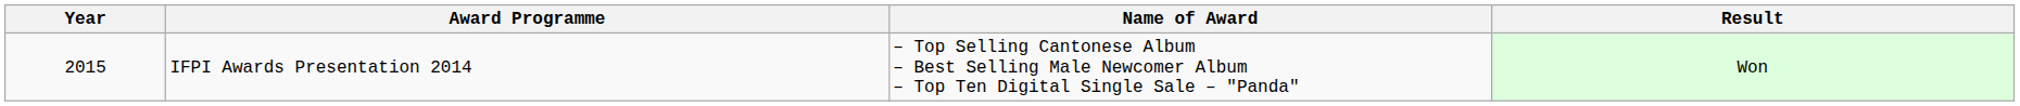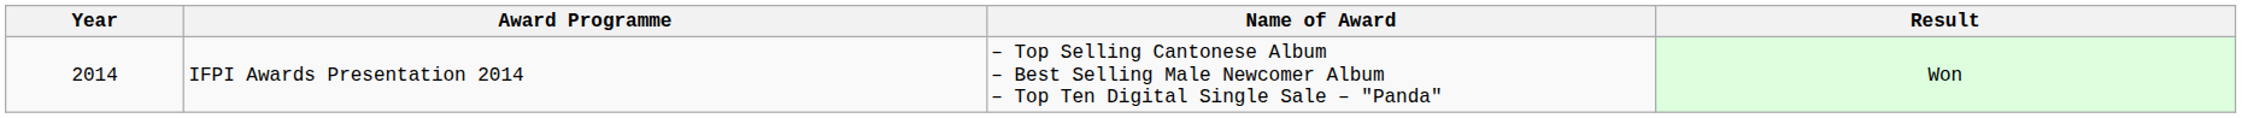IFPI Awards Presentation 2014 | Year: 2015 -> 2014
